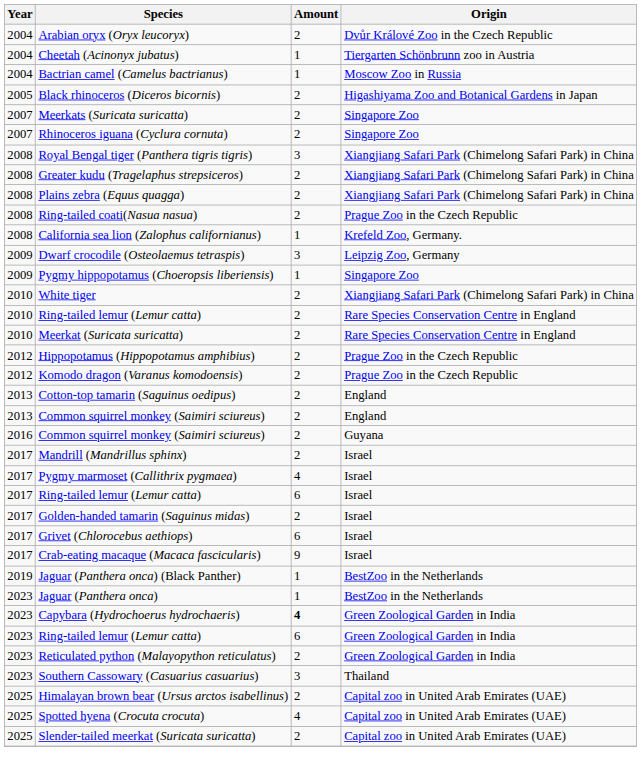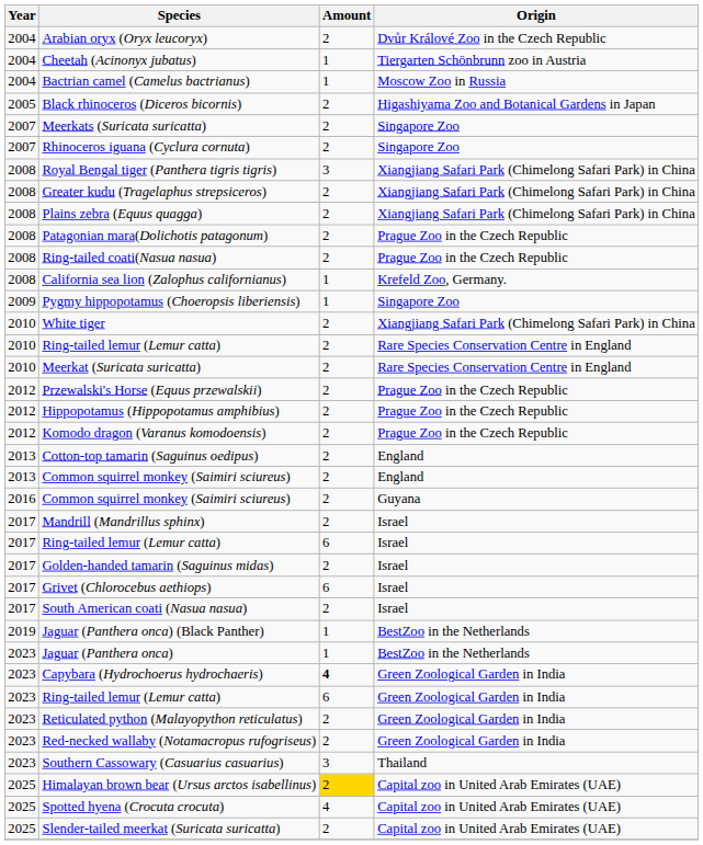+ row: 2008 | Patagonian mara(Dolichotis patagonum) | 2 | Prague Zoo in the Czech Republic
- row: 2009 | Dwarf crocodile (Osteolaemus tetraspis) | 3 | Leipzig Zoo, Germany
+ row: 2012 | Przewalski's Horse (Equus przewalskii) | 2 | Prague Zoo in the Czech Republic
- row: 2017 | Pygmy marmoset (Callithrix pygmaea) | 4 | Israel
- row: 2017 | Crab-eating macaque (Macaca fascicularis) | 9 | Israel
+ row: 2017 | South American coati (Nasua nasua) | 2 | Israel
+ row: 2023 | Red-necked wallaby (Notamacropus rufogriseus) | 2 | Green Zoological Garden in India
Himalayan brown bear (Ursus arctos isabellinus) | Amount: no background -> gold background
